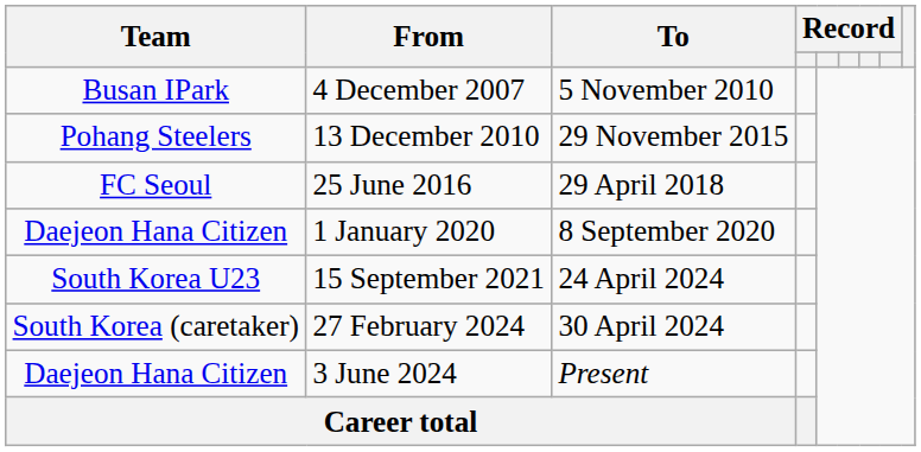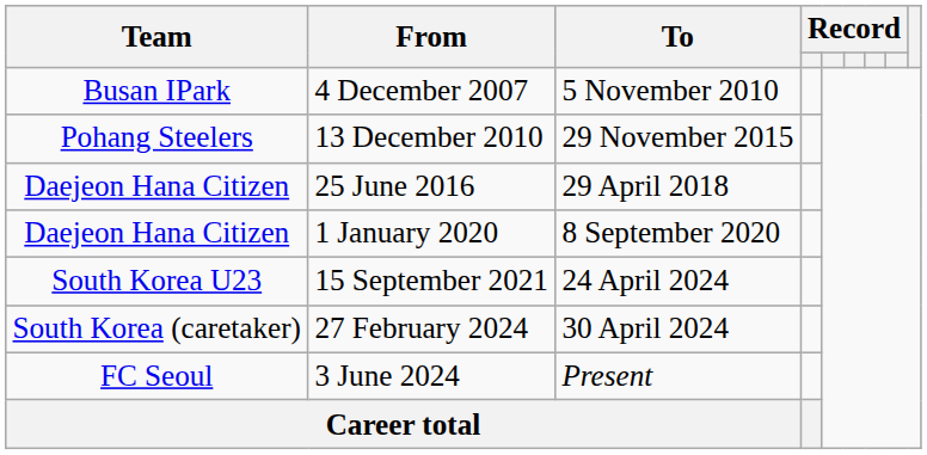25 June 2016 | Team: FC Seoul -> Daejeon Hana Citizen
3 June 2024 | Team: Daejeon Hana Citizen -> FC Seoul
